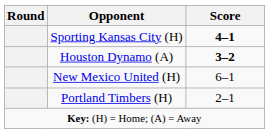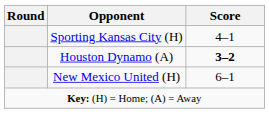Sporting Kansas City (H) | Score: bold -> normal
- row: Portland Timbers (H) | 2–1
